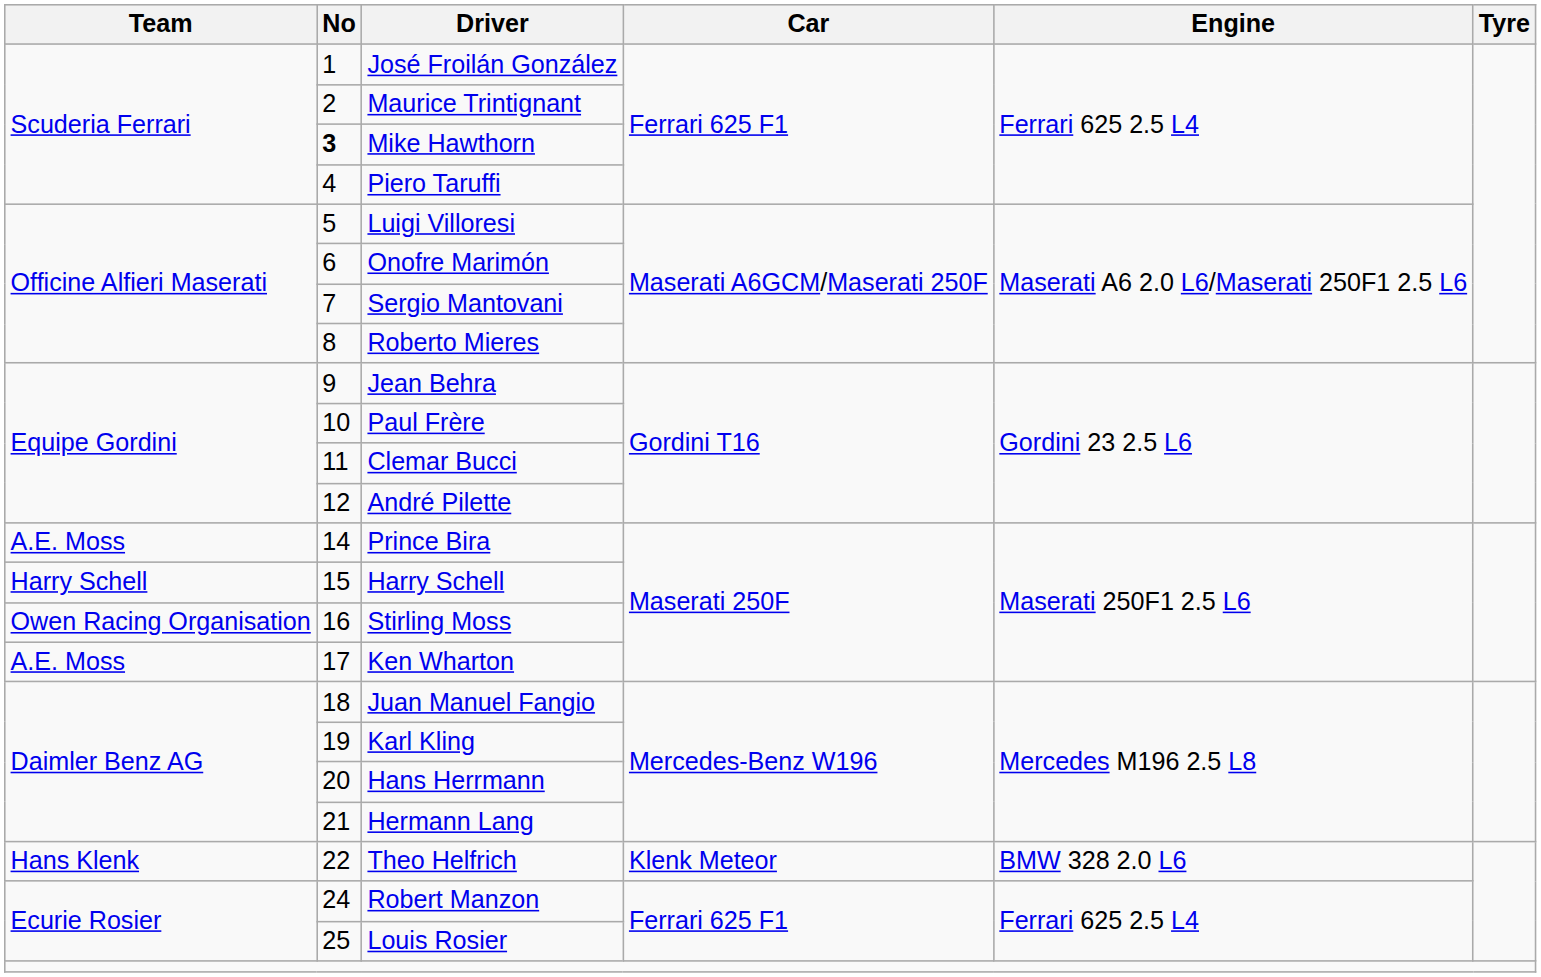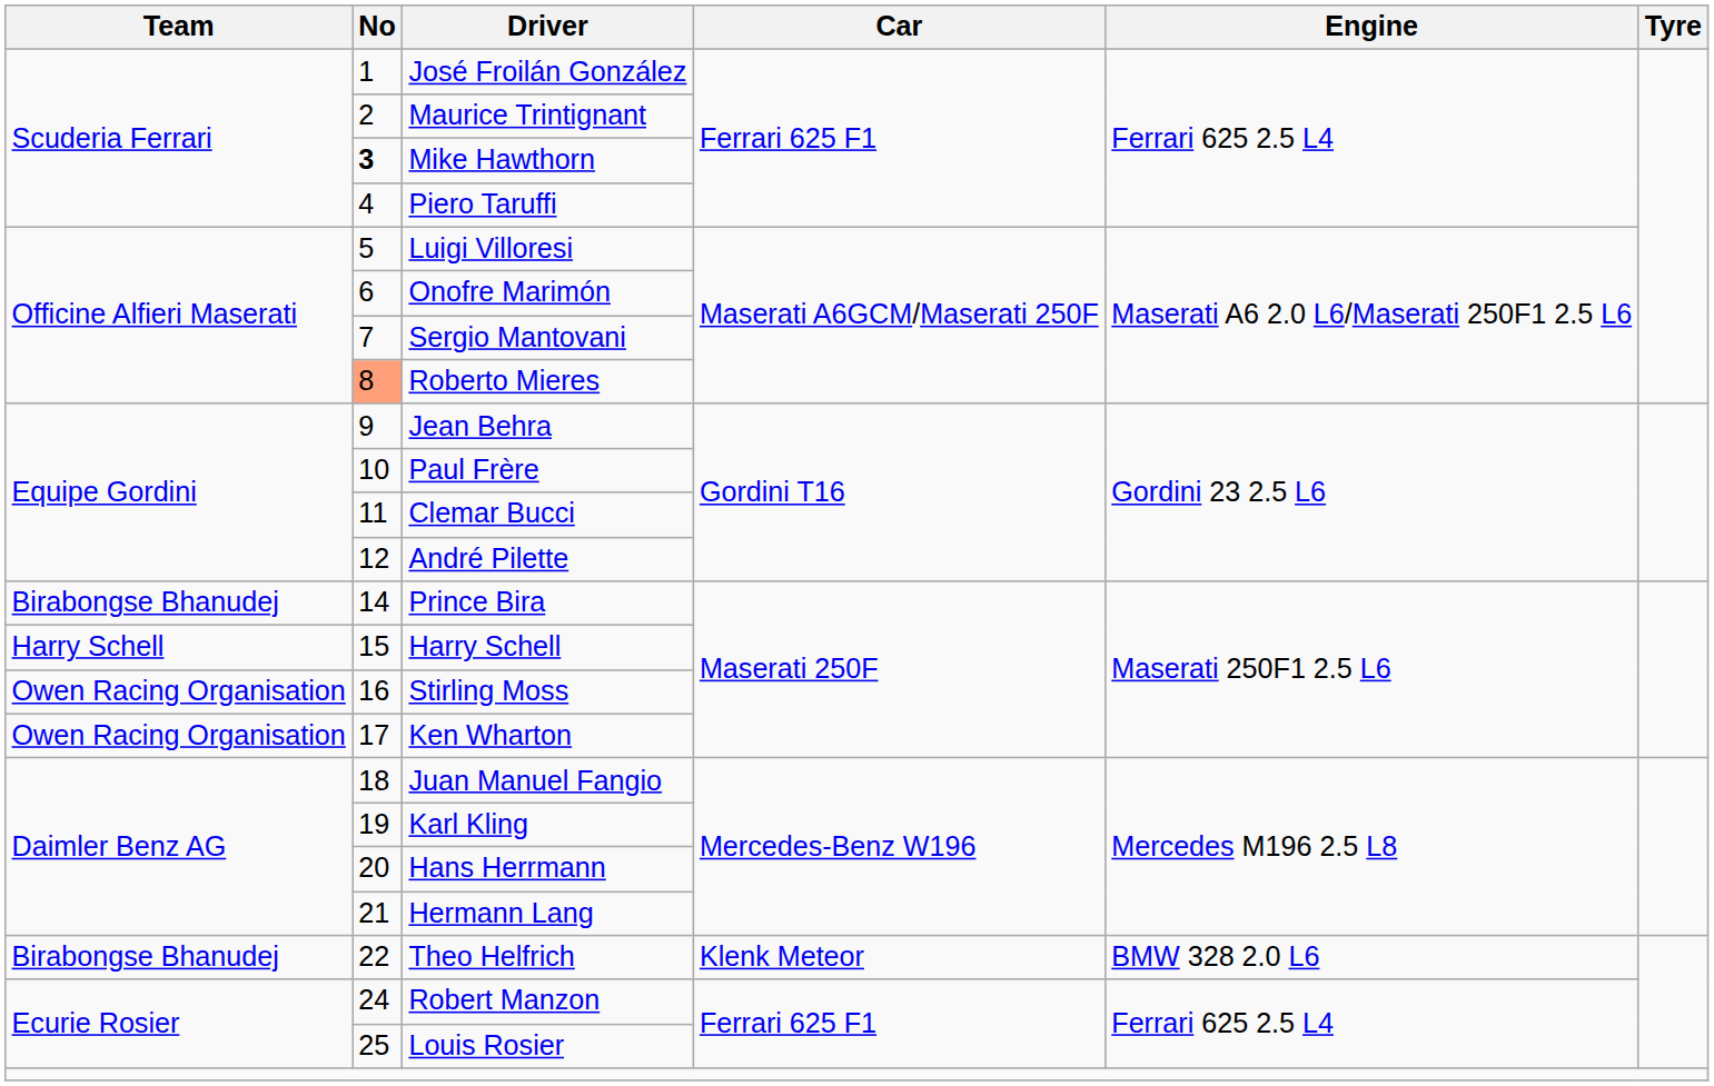Roberto Mieres | No: no background -> lightsalmon background
Prince Bira | Team: A.E. Moss -> Birabongse Bhanudej
Ken Wharton | Team: A.E. Moss -> Owen Racing Organisation
Theo Helfrich | Team: Hans Klenk -> Birabongse Bhanudej
